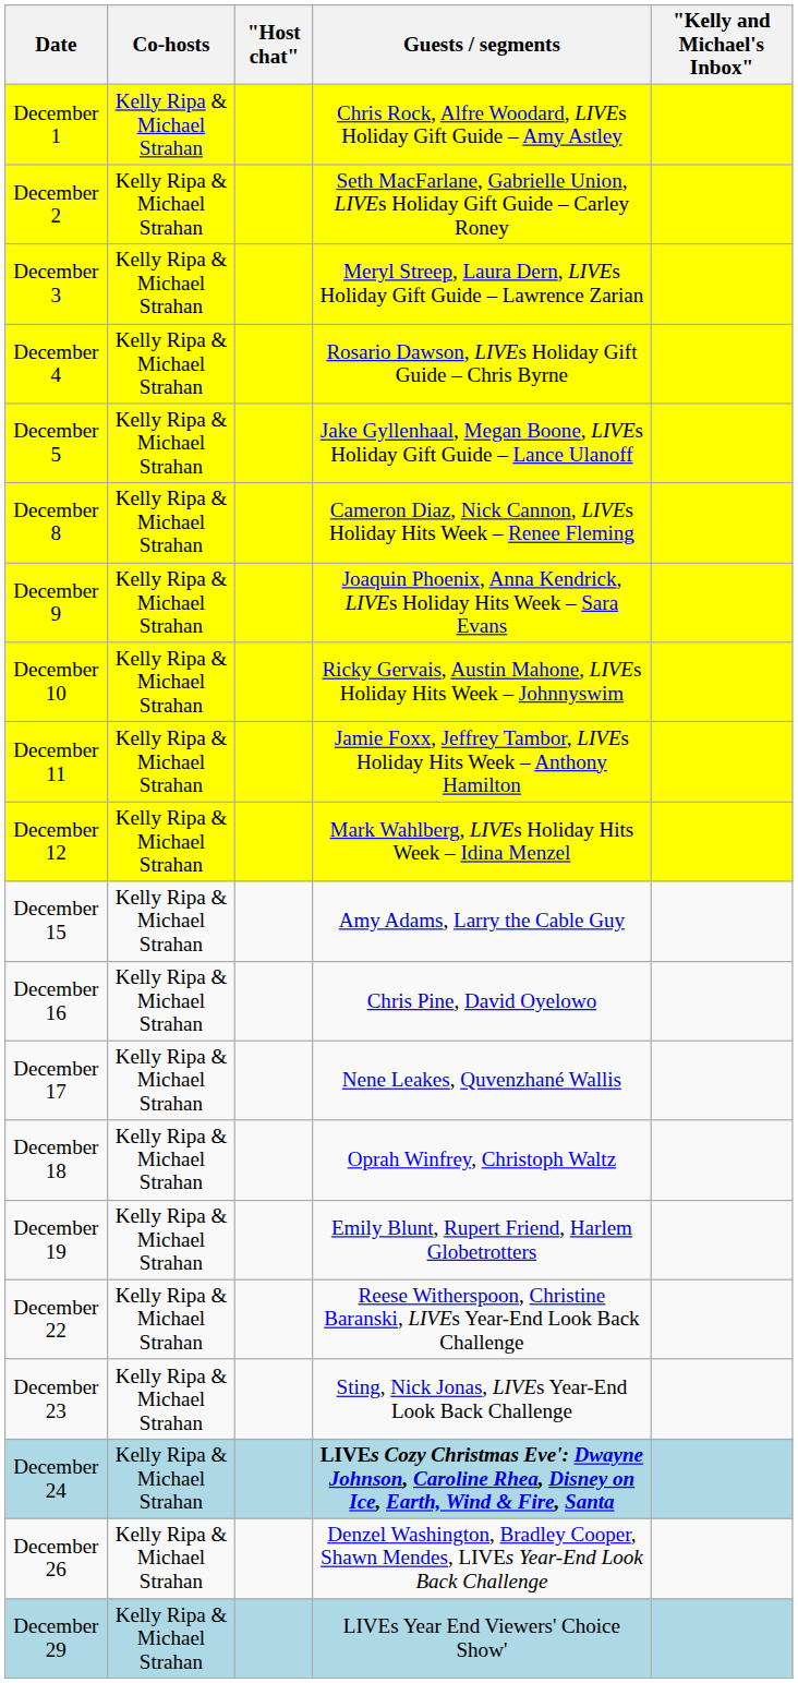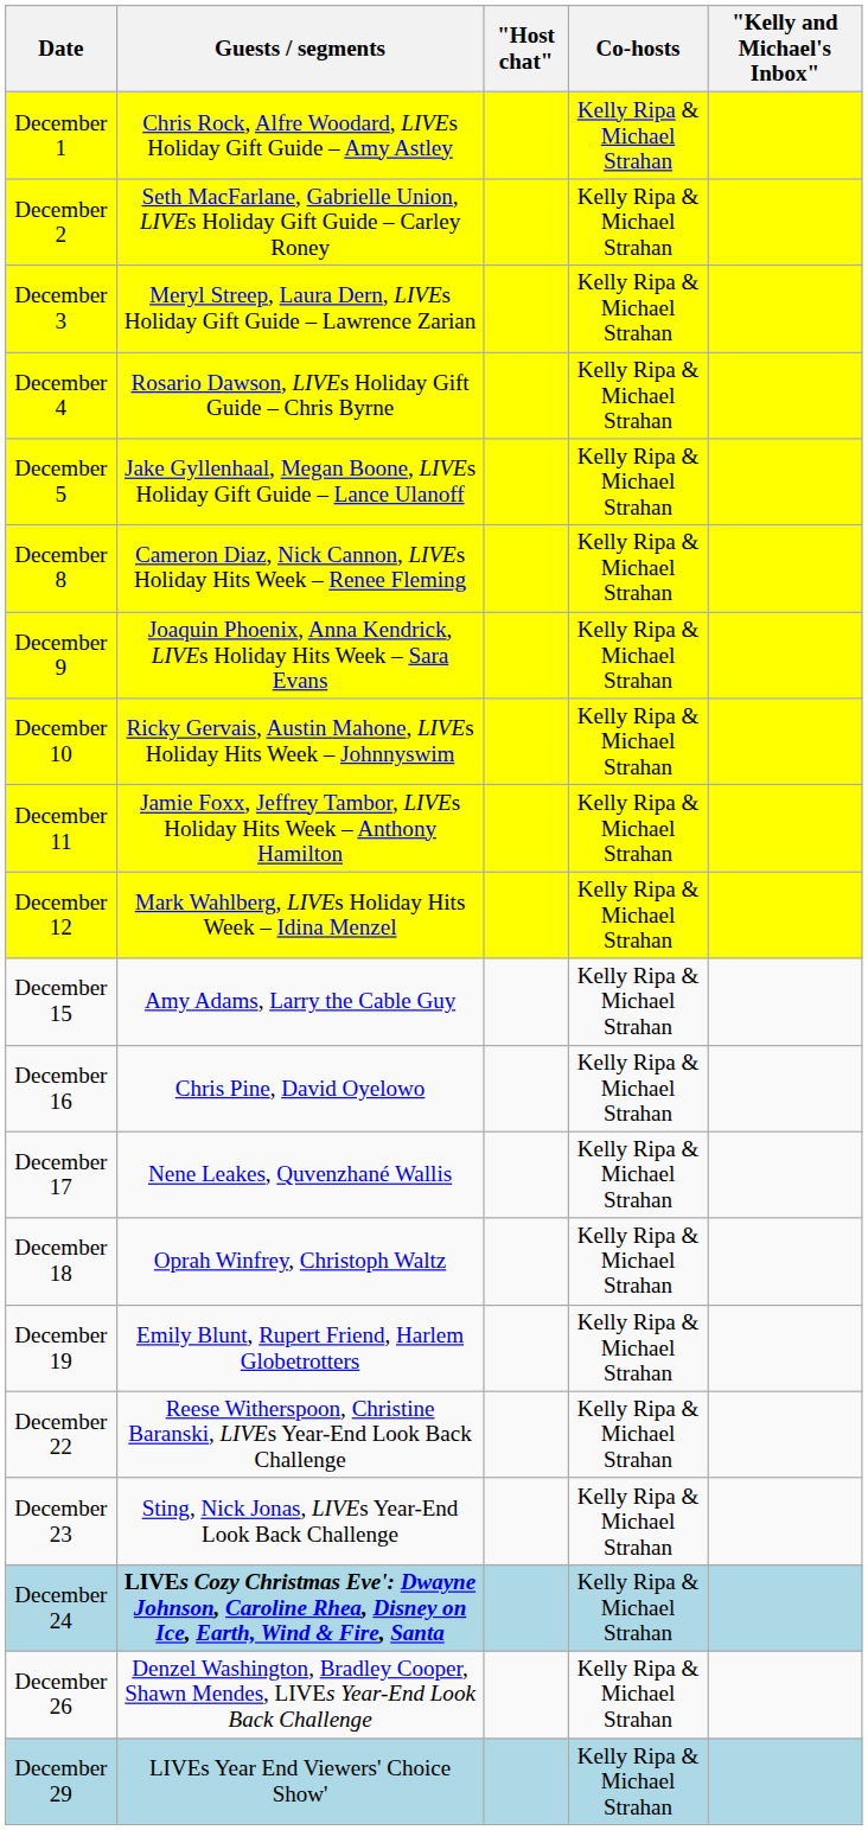columns swapped: Co-hosts <-> Guests / segments
